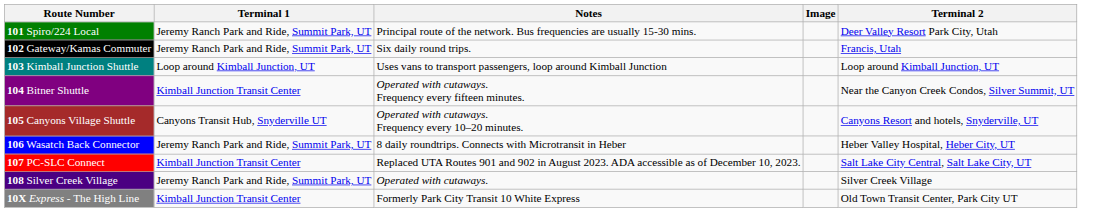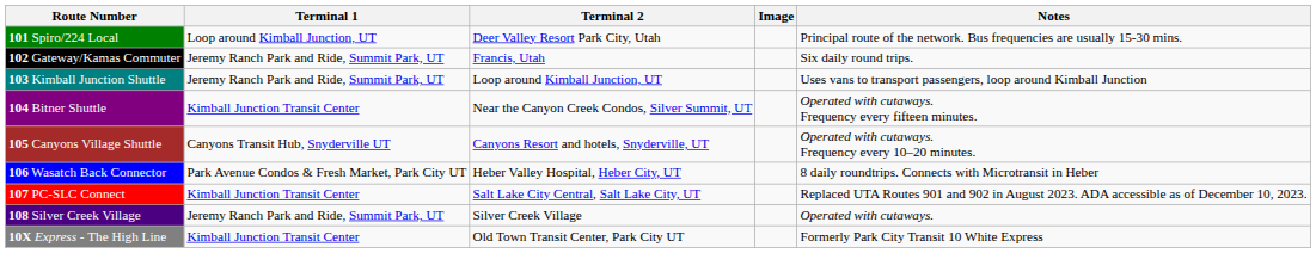columns swapped: Terminal 2 <-> Notes
101 Spiro/224 Local | Terminal 1: Jeremy Ranch Park and Ride, Summit Park, UT -> Loop around Kimball Junction, UT
103 Kimball Junction Shuttle | Terminal 1: Loop around Kimball Junction, UT -> Jeremy Ranch Park and Ride, Summit Park, UT
106 Wasatch Back Connector | Terminal 1: Jeremy Ranch Park and Ride, Summit Park, UT -> Park Avenue Condos & Fresh Market, Park City UT
